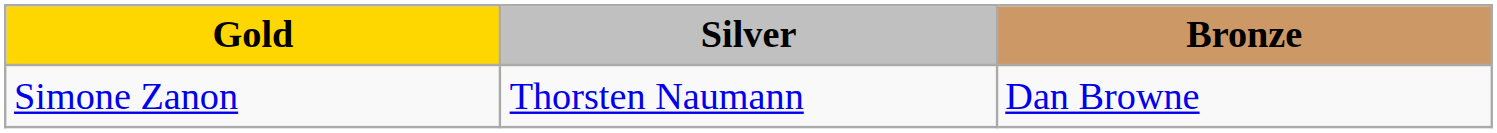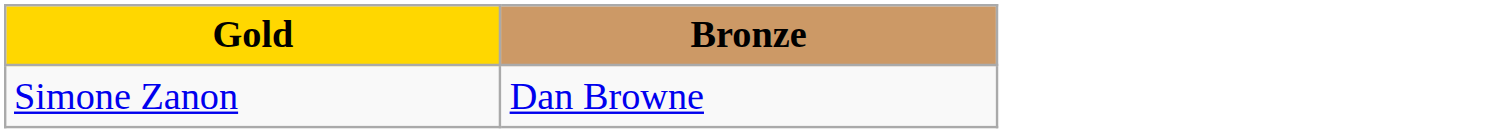- column: Silver | Thorsten Naumann
